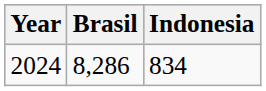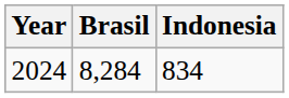2024 | Brasil: 8,286 -> 8,284
